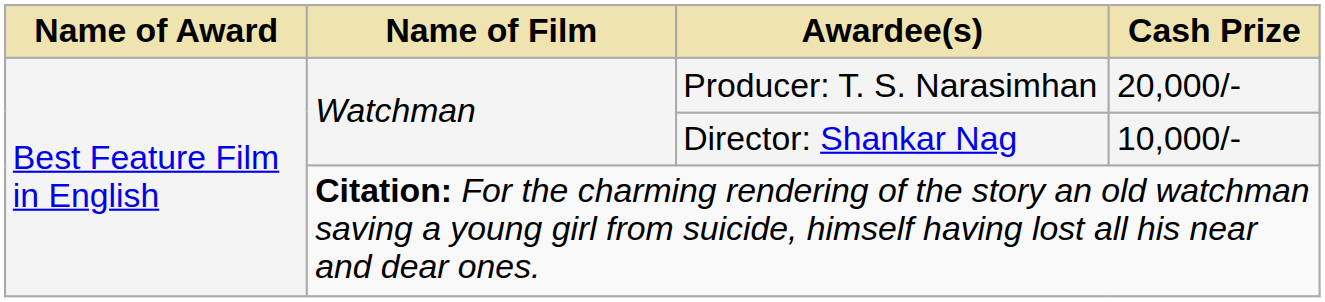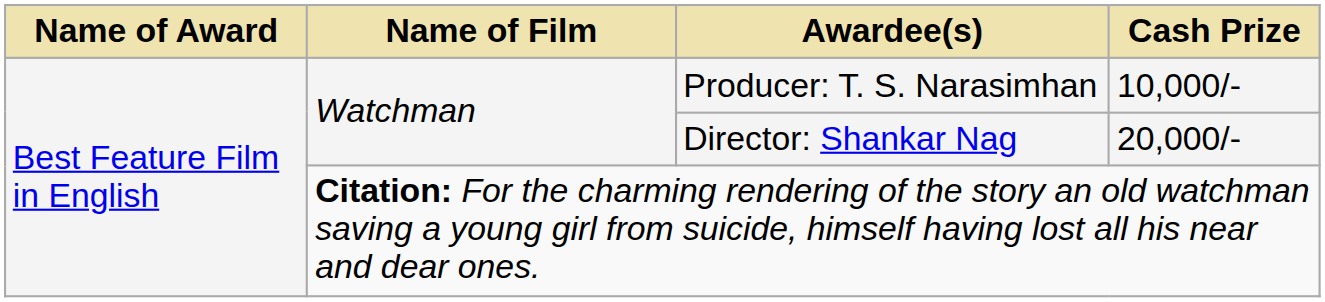Producer: T. S. Narasimhan | Cash Prize: 20,000/- -> 10,000/-
Director: Shankar Nag | Cash Prize: 10,000/- -> 20,000/-
